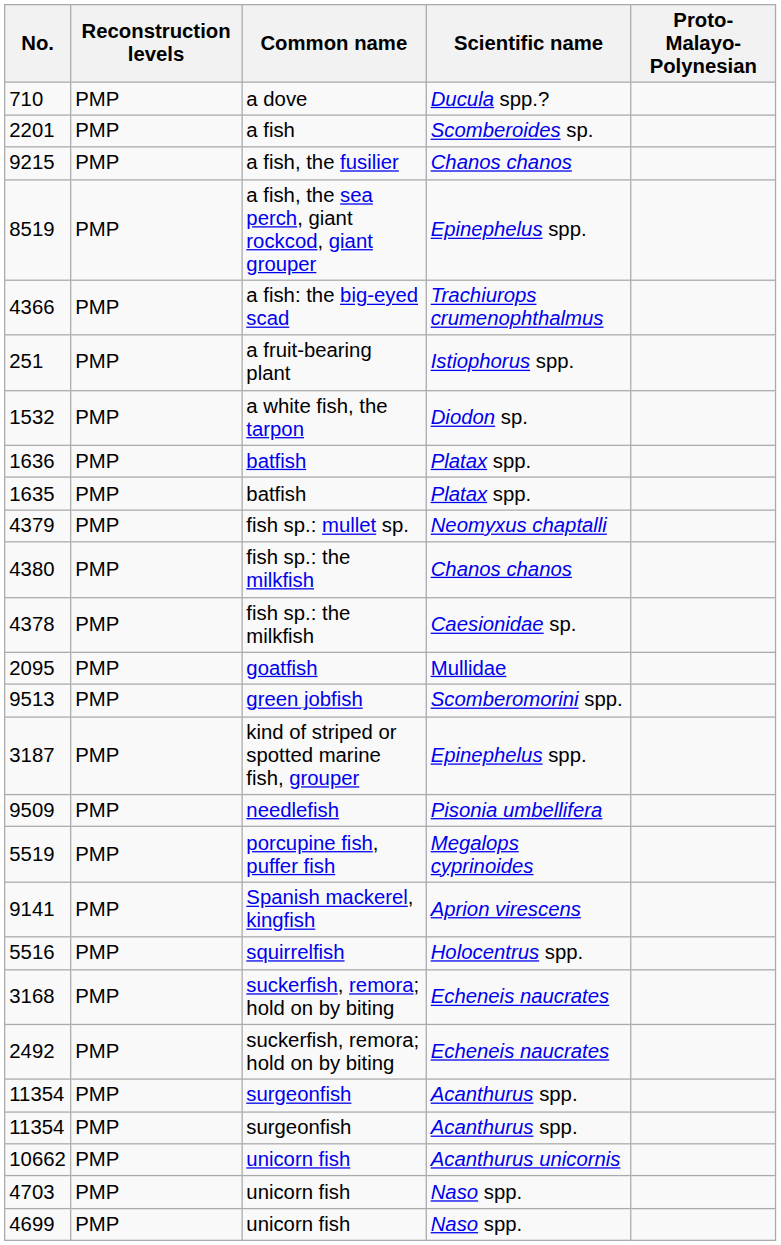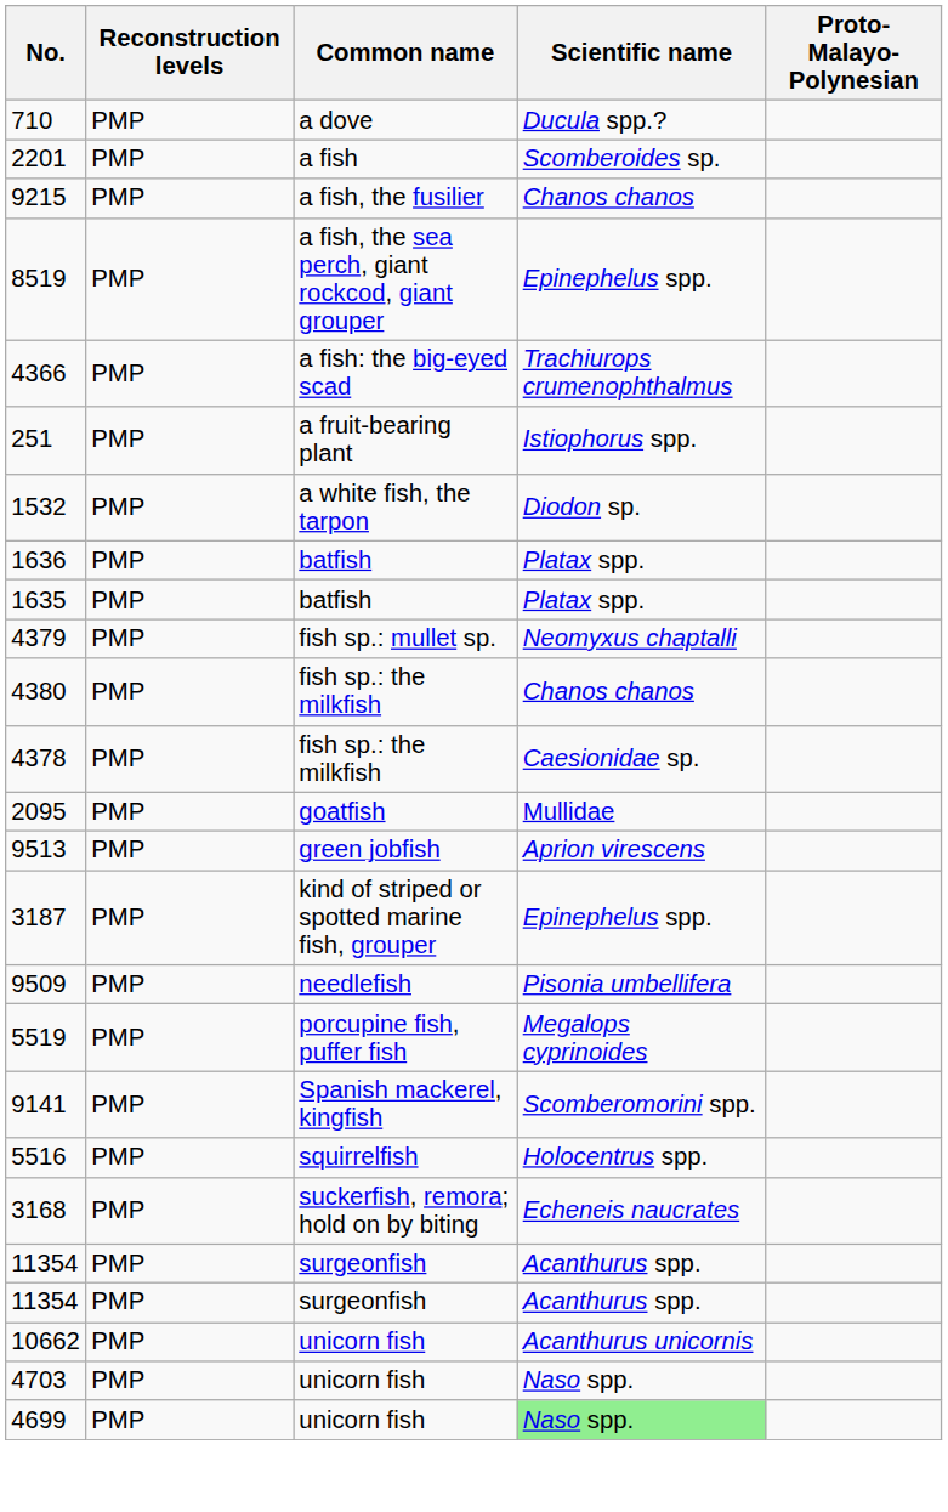9513 | Scientific name: Scomberomorini spp. -> Aprion virescens
9141 | Scientific name: Aprion virescens -> Scomberomorini spp.
- row: 2492 | PMP | suckerfish, remora; hold on by biting | Echeneis naucrates
4699 | Scientific name: no background -> lightgreen background
